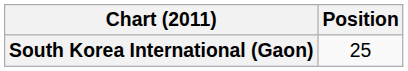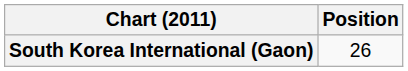South Korea International (Gaon) | Position: 25 -> 26
